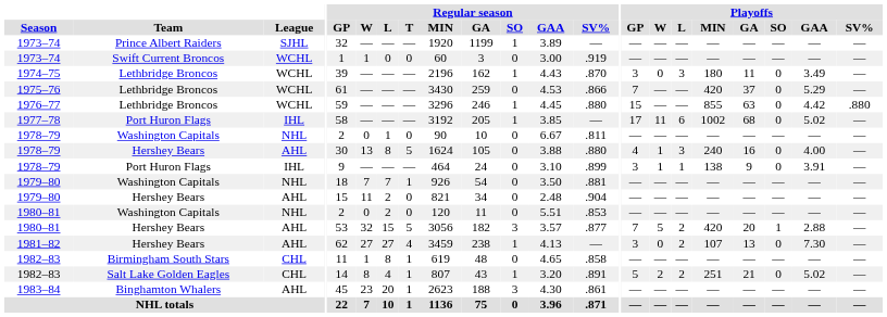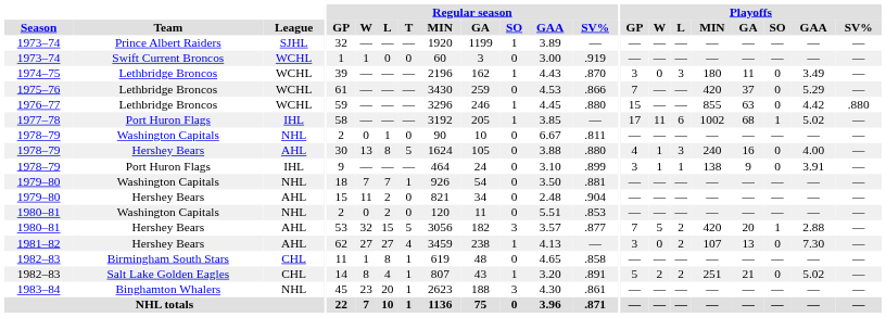1977–78 | Playoffs / SO: 0 -> 1
1983–84 | League: AHL -> NHL
